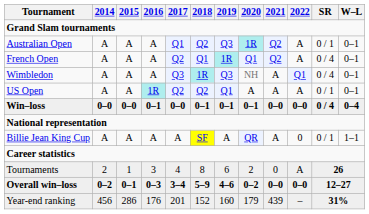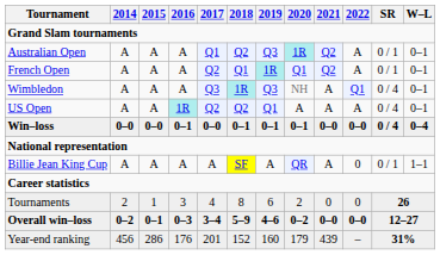French Open | SR: 0 / 4 -> 0 / 1
US Open | SR: 0 / 1 -> 0 / 4
Tournaments | 2022: A -> 0
